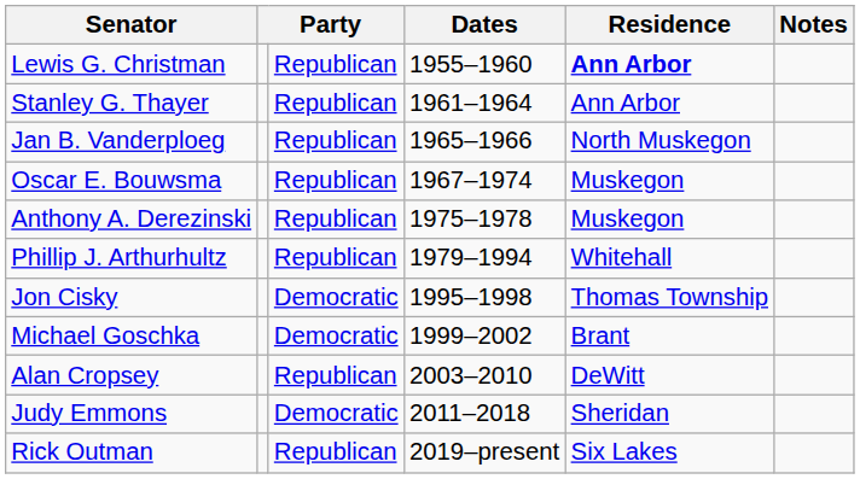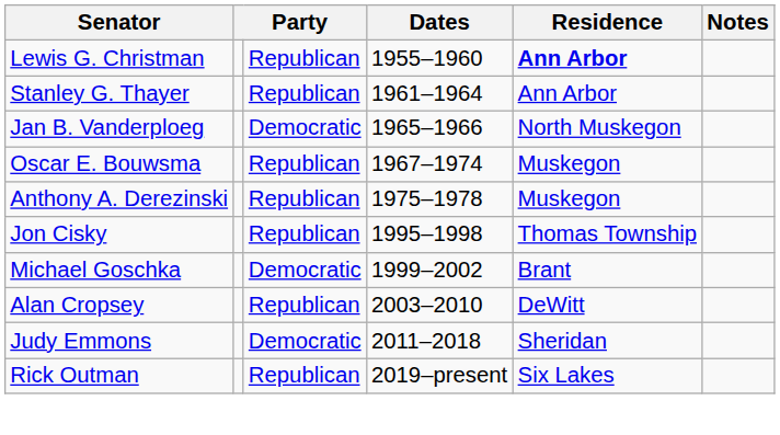Jan B. Vanderploeg | column 3: Republican -> Democratic
- row: Phillip J. Arthurhultz | Republican | 1979–1994 | Whitehall
Jon Cisky | column 3: Democratic -> Republican
